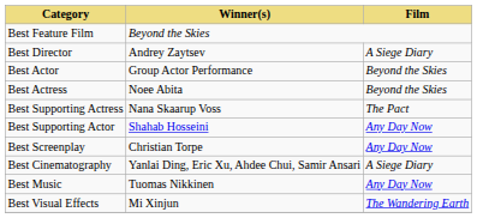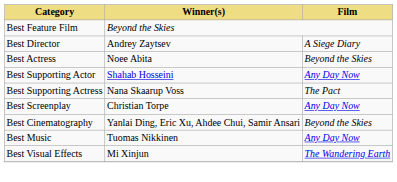- row: Best Actor | Group Actor Performance | Beyond the Skies
rows swapped: Best Supporting Actor <-> Best Supporting Actress
Best Cinematography | Film: A Siege Diary -> Beyond the Skies
